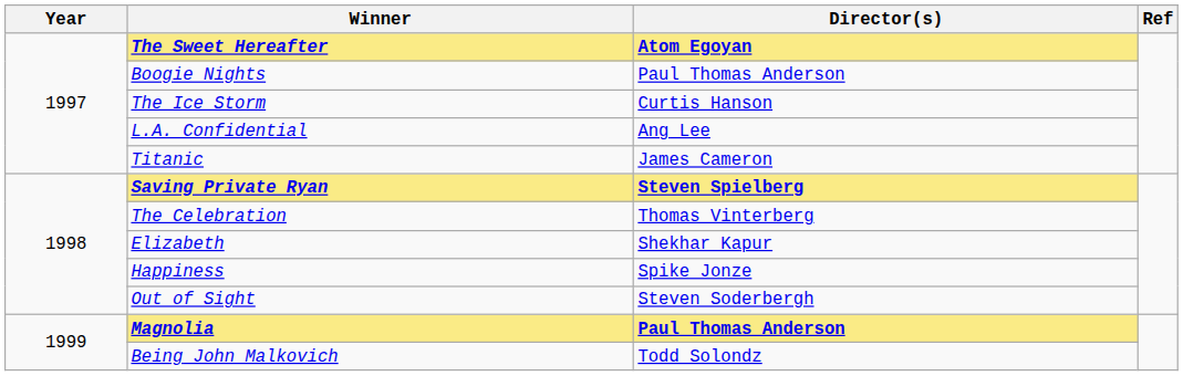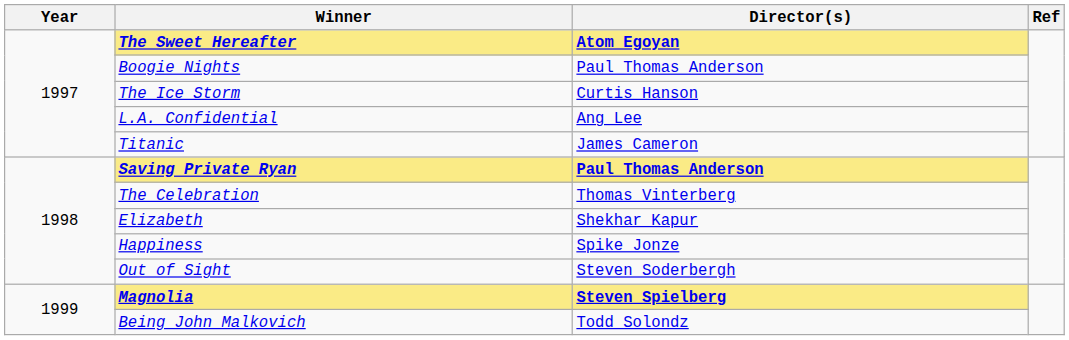Saving Private Ryan | Director(s): Steven Spielberg -> Paul Thomas Anderson
Magnolia | Director(s): Paul Thomas Anderson -> Steven Spielberg
